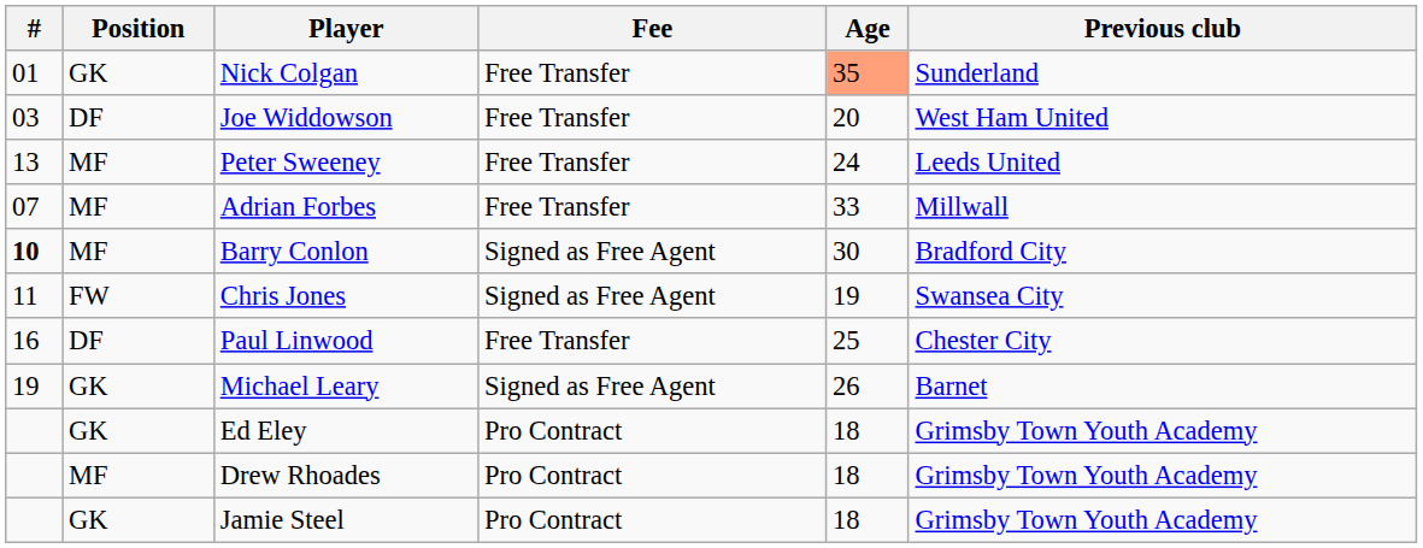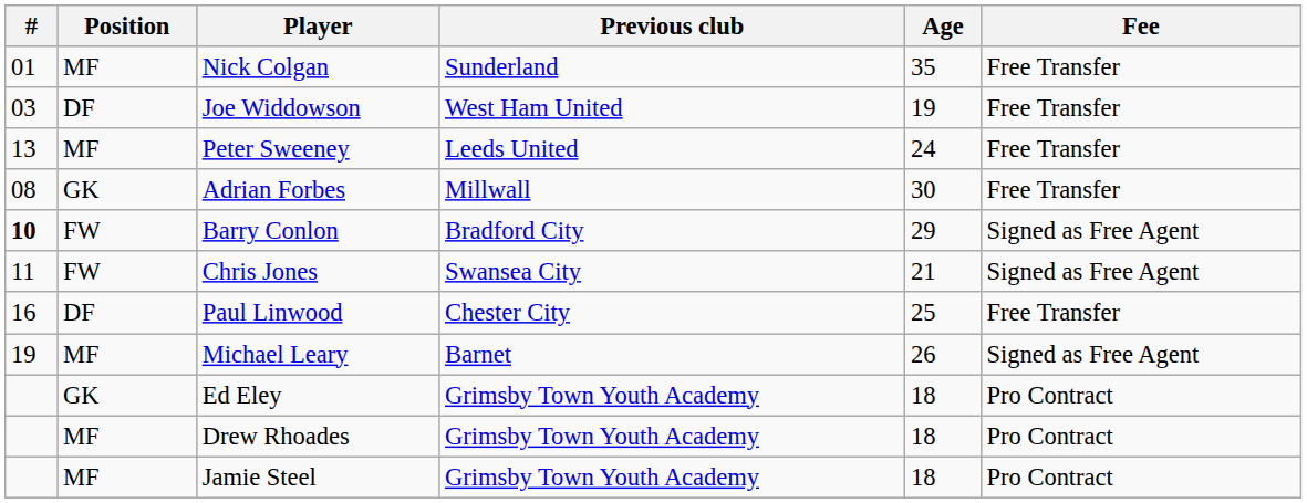columns swapped: Previous club <-> Fee
Nick Colgan | Position: GK -> MF
Nick Colgan | Age: lightsalmon background -> no background
Joe Widdowson | Age: 20 -> 19
Adrian Forbes | #: 07 -> 08
Adrian Forbes | Position: MF -> GK
Adrian Forbes | Age: 33 -> 30
Barry Conlon | Position: MF -> FW
Barry Conlon | Age: 30 -> 29
Chris Jones | Age: 19 -> 21
Michael Leary | Position: GK -> MF
Jamie Steel | Position: GK -> MF
